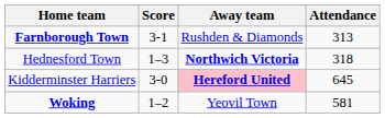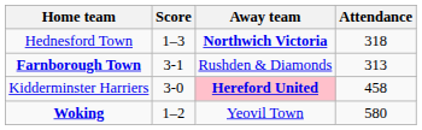rows swapped: Hednesford Town <-> Farnborough Town
Kidderminster Harriers | Attendance: 645 -> 458
Woking | Attendance: 581 -> 580
